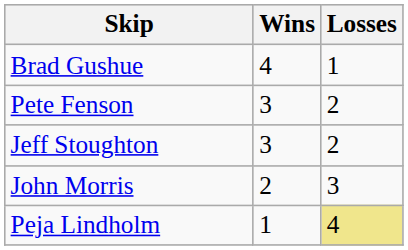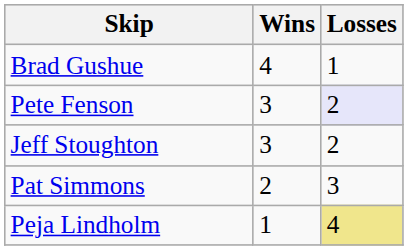Pete Fenson | Losses: no background -> lavender background
- row: John Morris | 2 | 3
+ row: Pat Simmons | 2 | 3
